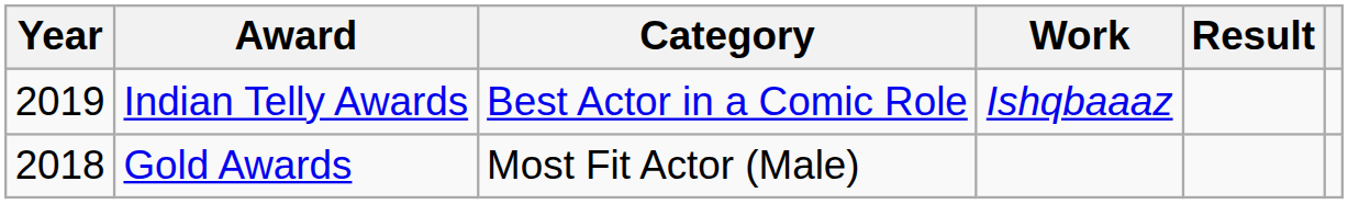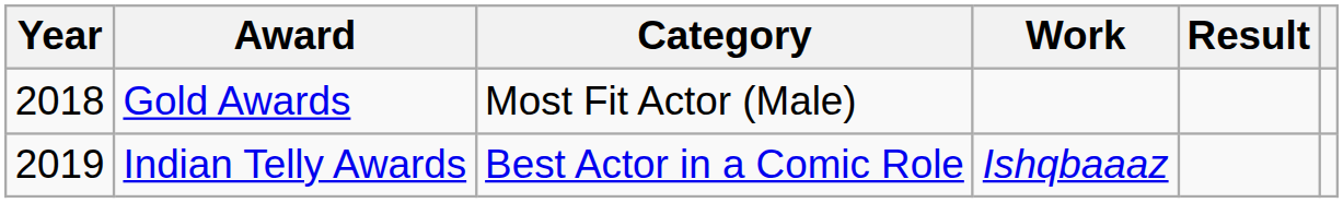rows swapped: Gold Awards <-> Indian Telly Awards
